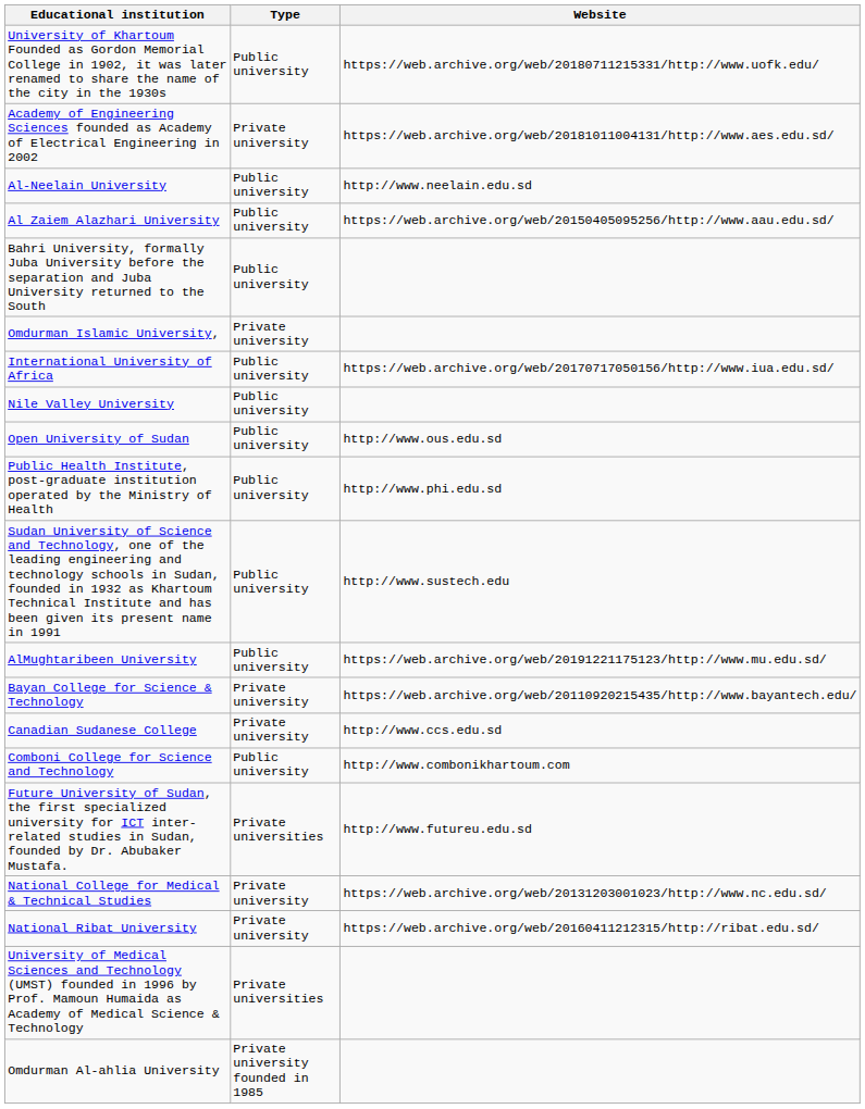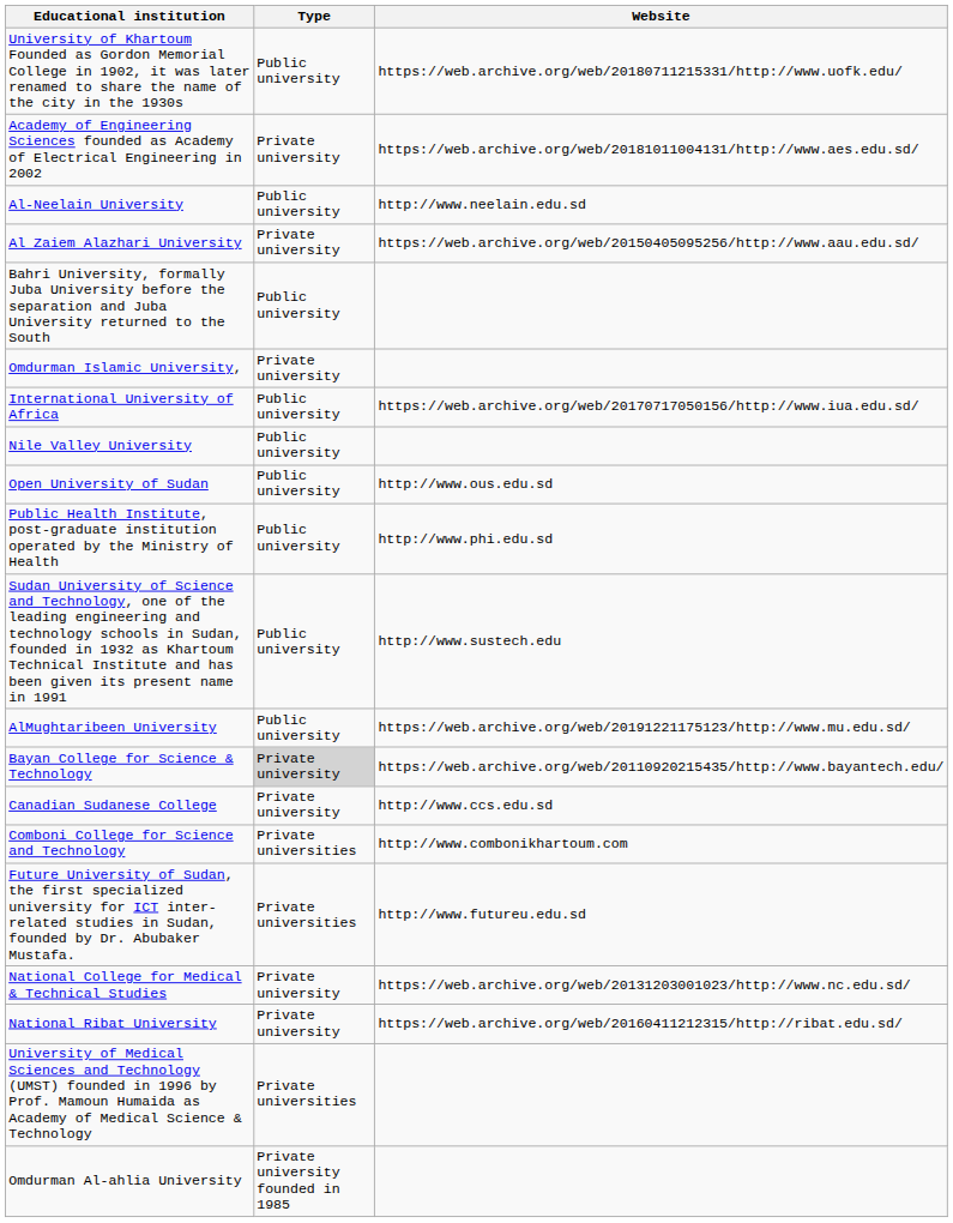Al Zaiem Alazhari University | Type: Public university -> Private university
Bayan College for Science & Technology | Type: no background -> lightgrey background
Comboni College for Science and Technology | Type: Public university -> Private universities
